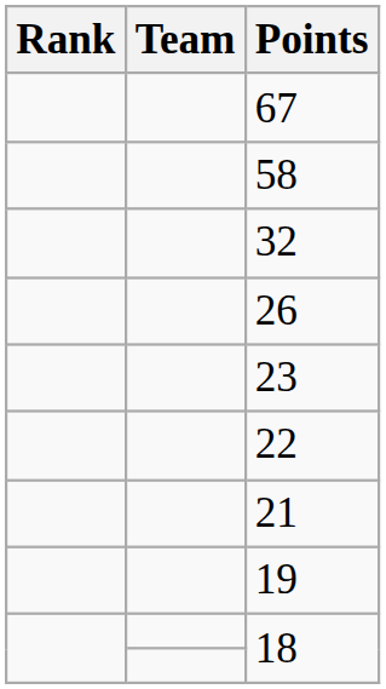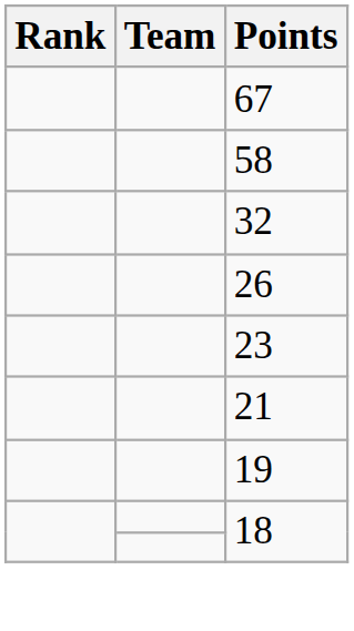- row: 22
